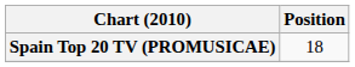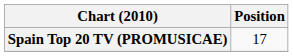Spain Top 20 TV (PROMUSICAE) | Position: 18 -> 17
